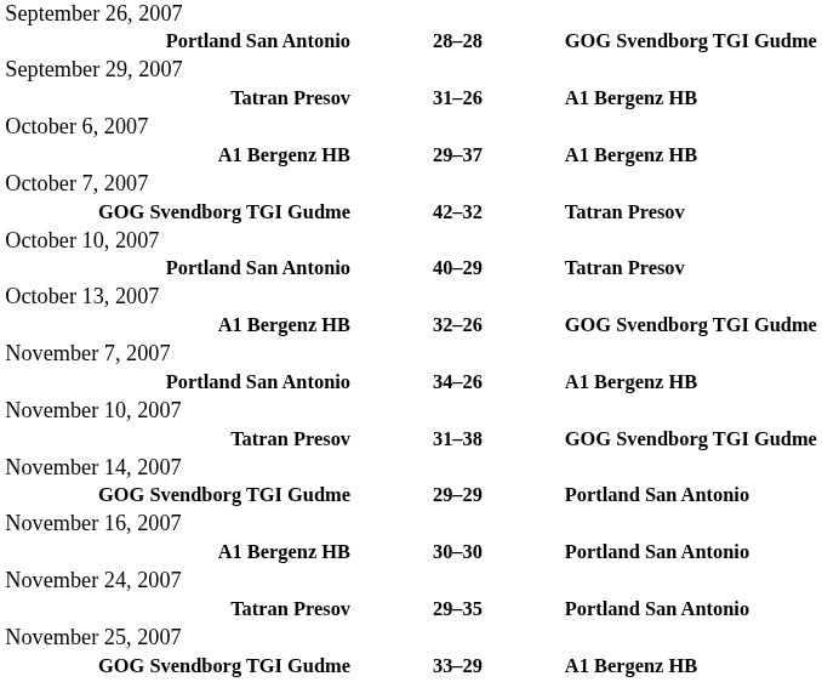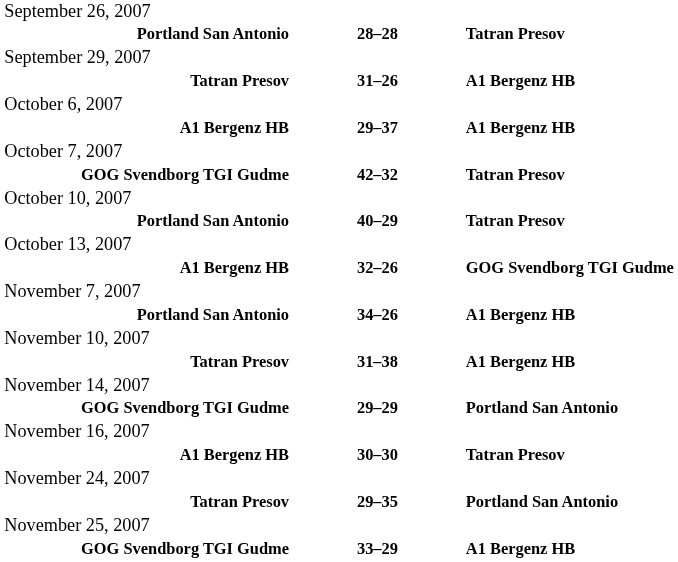Portland San Antonio / 28–28 | column 3: GOG Svendborg TGI Gudme -> Tatran Presov
Tatran Presov / 31–38 | column 3: GOG Svendborg TGI Gudme -> A1 Bergenz HB
A1 Bergenz HB / 30–30 | column 3: Portland San Antonio -> Tatran Presov
